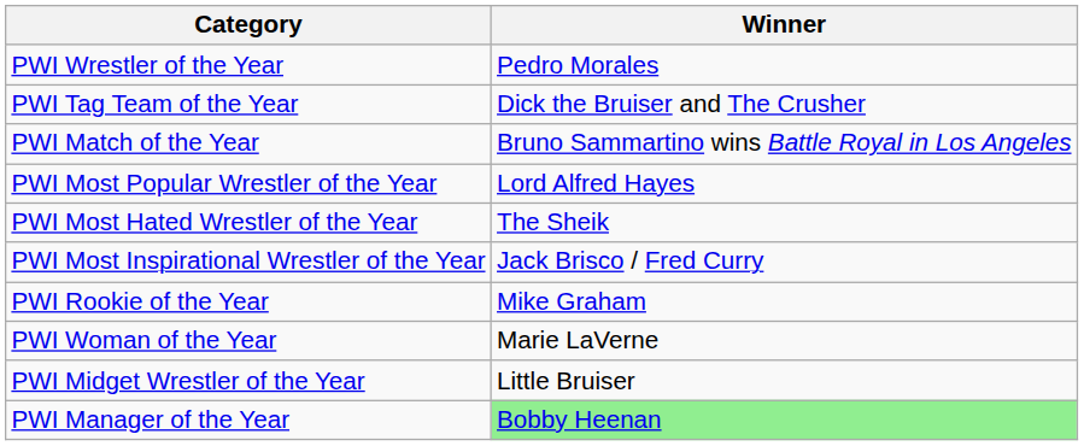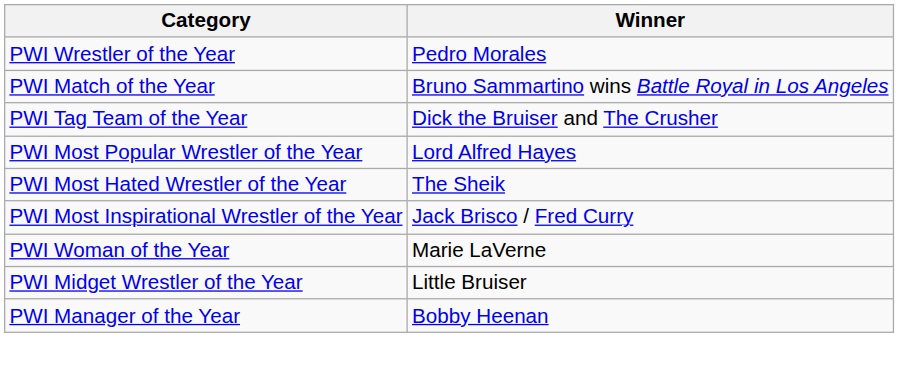rows swapped: PWI Tag Team of the Year <-> PWI Match of the Year
- row: PWI Rookie of the Year | Mike Graham
PWI Manager of the Year | Winner: lightgreen background -> no background
